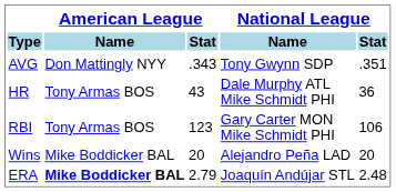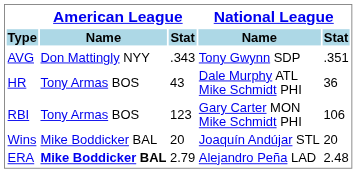Wins | National League / Name: Alejandro Peña LAD -> Joaquín Andújar STL
ERA | National League / Name: Joaquín Andújar STL -> Alejandro Peña LAD
